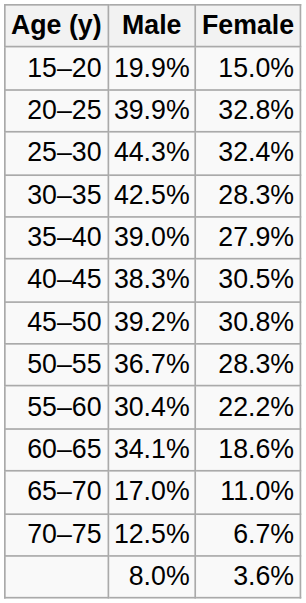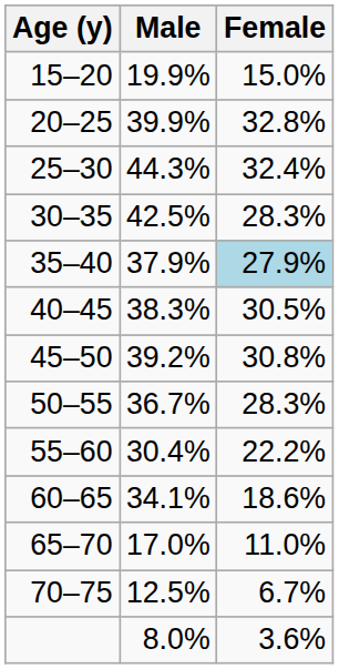35–40 | Male: 39.0% -> 37.9%
35–40 | Female: no background -> lightblue background
